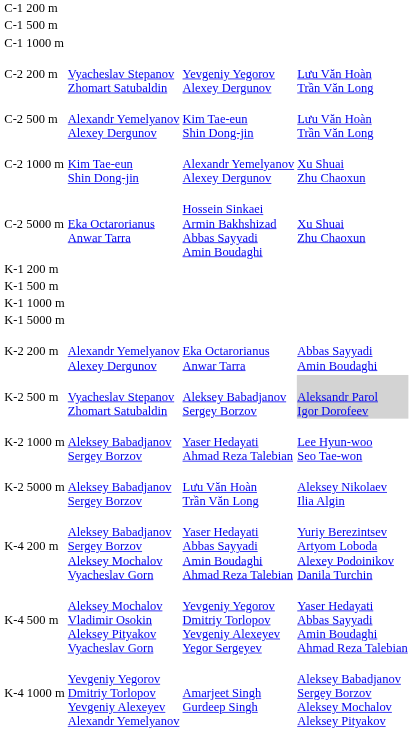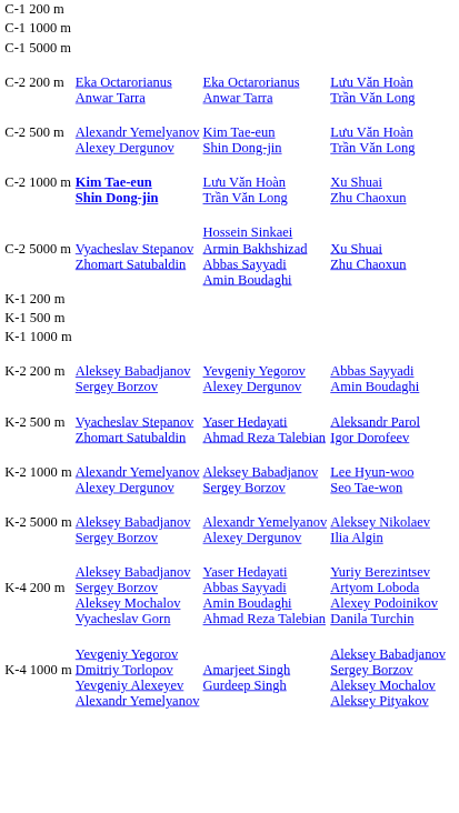- row: C-1 500 m
+ row: C-1 5000 m
C-2 200 m | column 2: Vyacheslav Stepanov Zhomart Satubaldin -> Eka Octarorianus Anwar Tarra
C-2 200 m | column 3: Yevgeniy Yegorov Alexey Dergunov -> Eka Octarorianus Anwar Tarra
C-2 1000 m | column 2: normal -> bold
C-2 1000 m | column 3: Alexandr Yemelyanov Alexey Dergunov -> Lưu Văn Hoàn Trần Văn Long
C-2 5000 m | column 2: Eka Octarorianus Anwar Tarra -> Vyacheslav Stepanov Zhomart Satubaldin
- row: K-1 5000 m
K-2 200 m | column 2: Alexandr Yemelyanov Alexey Dergunov -> Aleksey Babadjanov Sergey Borzov
K-2 200 m | column 3: Eka Octarorianus Anwar Tarra -> Yevgeniy Yegorov Alexey Dergunov
K-2 500 m | column 3: Aleksey Babadjanov Sergey Borzov -> Yaser Hedayati Ahmad Reza Talebian
K-2 500 m | column 4: lightgrey background -> no background
K-2 1000 m | column 2: Aleksey Babadjanov Sergey Borzov -> Alexandr Yemelyanov Alexey Dergunov
K-2 1000 m | column 3: Yaser Hedayati Ahmad Reza Talebian -> Aleksey Babadjanov Sergey Borzov
K-2 5000 m | column 3: Lưu Văn Hoàn Trần Văn Long -> Alexandr Yemelyanov Alexey Dergunov
- row: K-4 500 m | Aleksey Mochalov Vladimir Osokin Aleksey Pityakov Vyacheslav Gorn | Yevgeniy Yegorov Dmitriy Torlopov Yevgeniy Alexeyev Yegor Sergeyev | Yaser Hedayati Abbas Sayyadi Amin Boudaghi Ahmad Reza Talebian
